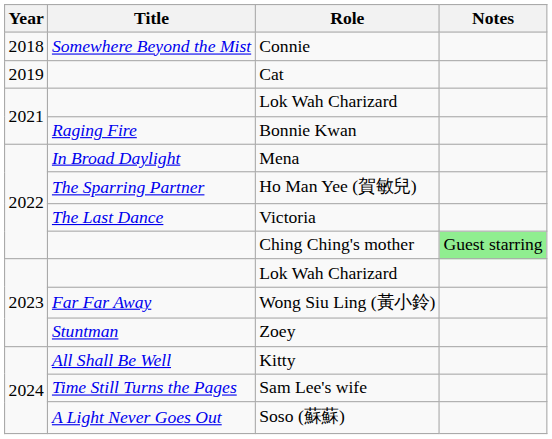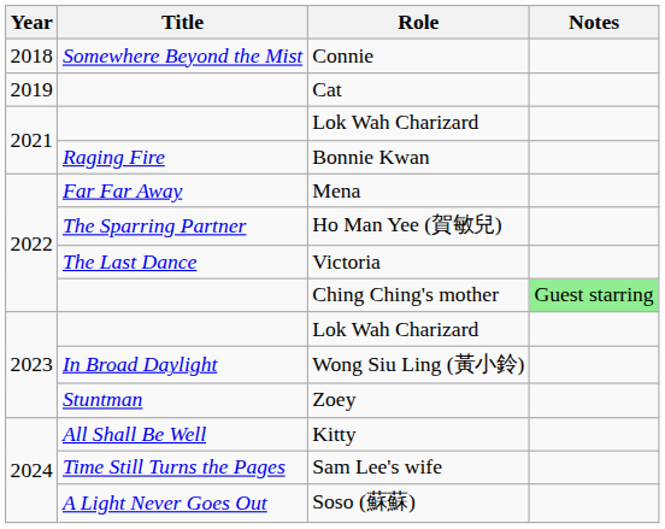Mena | Title: In Broad Daylight -> Far Far Away
Wong Siu Ling (黃小鈴) | Title: Far Far Away -> In Broad Daylight
